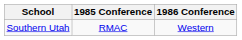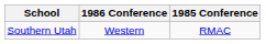columns swapped: 1985 Conference <-> 1986 Conference
